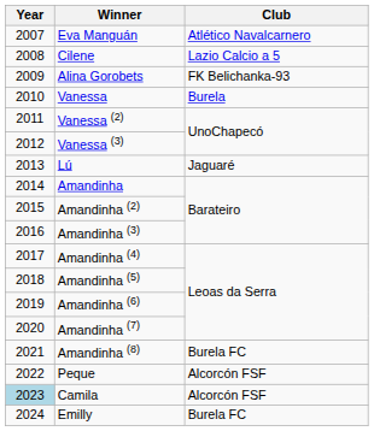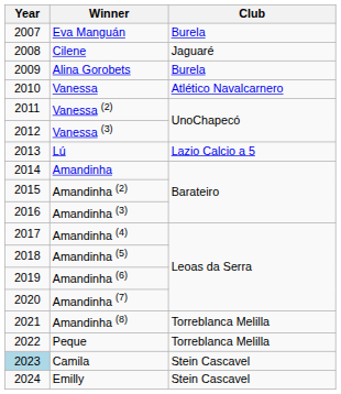Eva Manguán | Club: Atlético Navalcarnero -> Burela
Cilene | Club: Lazio Calcio a 5 -> Jaguaré
Alina Gorobets | Club: FK Belichanka-93 -> Burela
Vanessa | Club: Burela -> Atlético Navalcarnero
Lú | Club: Jaguaré -> Lazio Calcio a 5
Amandinha (8) | Club: Burela FC -> Torreblanca Melilla
Peque | Club: Alcorcón FSF -> Torreblanca Melilla
Camila | Club: Alcorcón FSF -> Stein Cascavel
Emilly | Club: Burela FC -> Stein Cascavel
